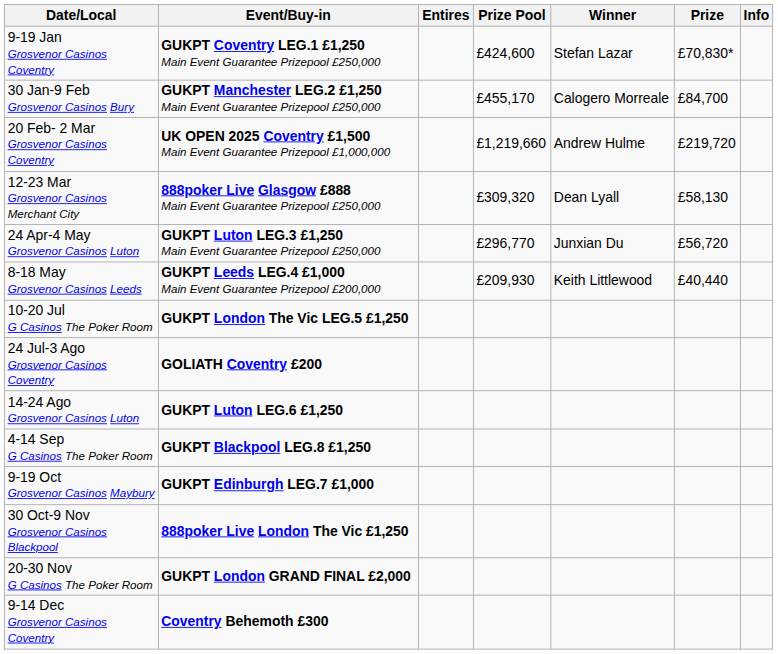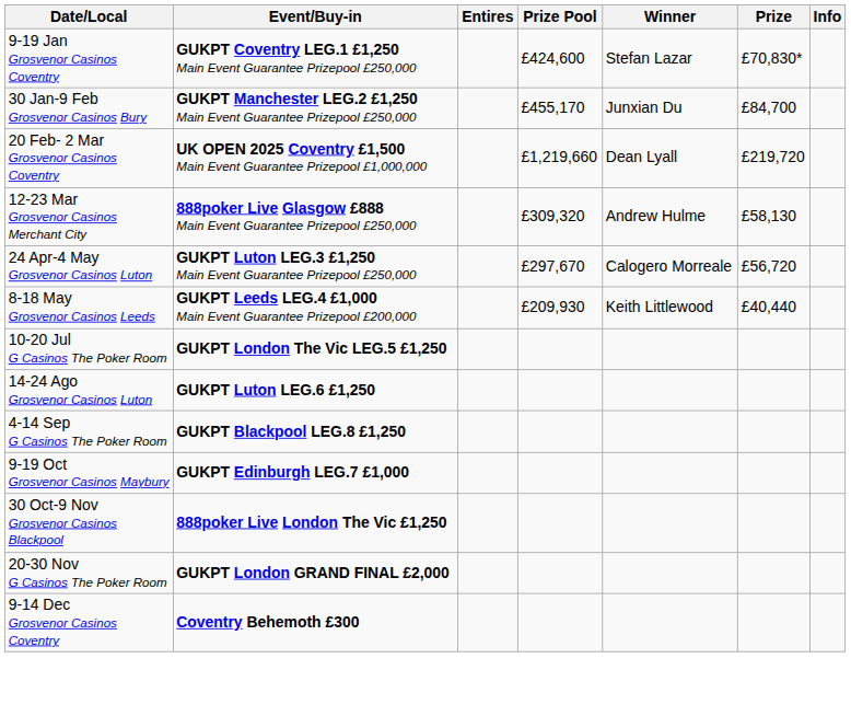30 Jan-9 Feb Grosvenor Casinos Bury | Winner: Calogero Morreale -> Junxian Du
20 Feb- 2 Mar Grosvenor Casinos Coventry | Winner: Andrew Hulme -> Dean Lyall
12-23 Mar Grosvenor Casinos Merchant City | Winner: Dean Lyall -> Andrew Hulme
24 Apr-4 May Grosvenor Casinos Luton | Prize Pool: £296,770 -> £297,670
24 Apr-4 May Grosvenor Casinos Luton | Winner: Junxian Du -> Calogero Morreale
- row: 24 Jul-3 Ago Grosvenor Casinos Coventry | GOLIATH Coventry £200
